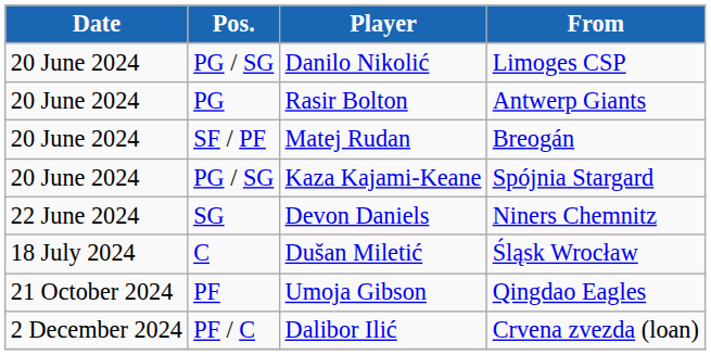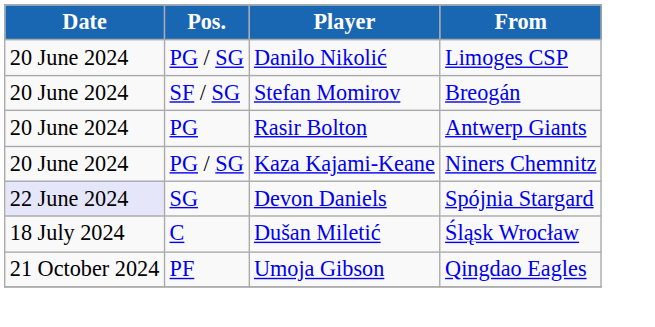+ row: 20 June 2024 | SF / SG | Stefan Momirov | Breogán
- row: 20 June 2024 | SF / PF | Matej Rudan | Breogán
Kaza Kajami-Keane | From: Spójnia Stargard -> Niners Chemnitz
Devon Daniels | Date: no background -> lavender background
Devon Daniels | From: Niners Chemnitz -> Spójnia Stargard
- row: 2 December 2024 | PF / C | Dalibor Ilić | Crvena zvezda (loan)
